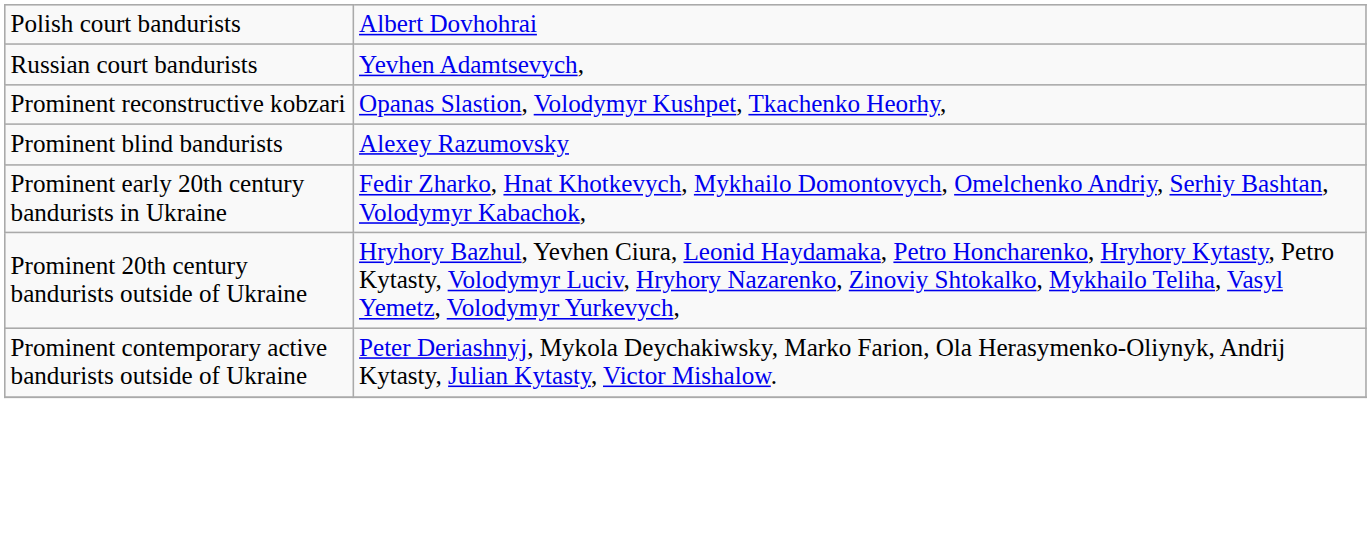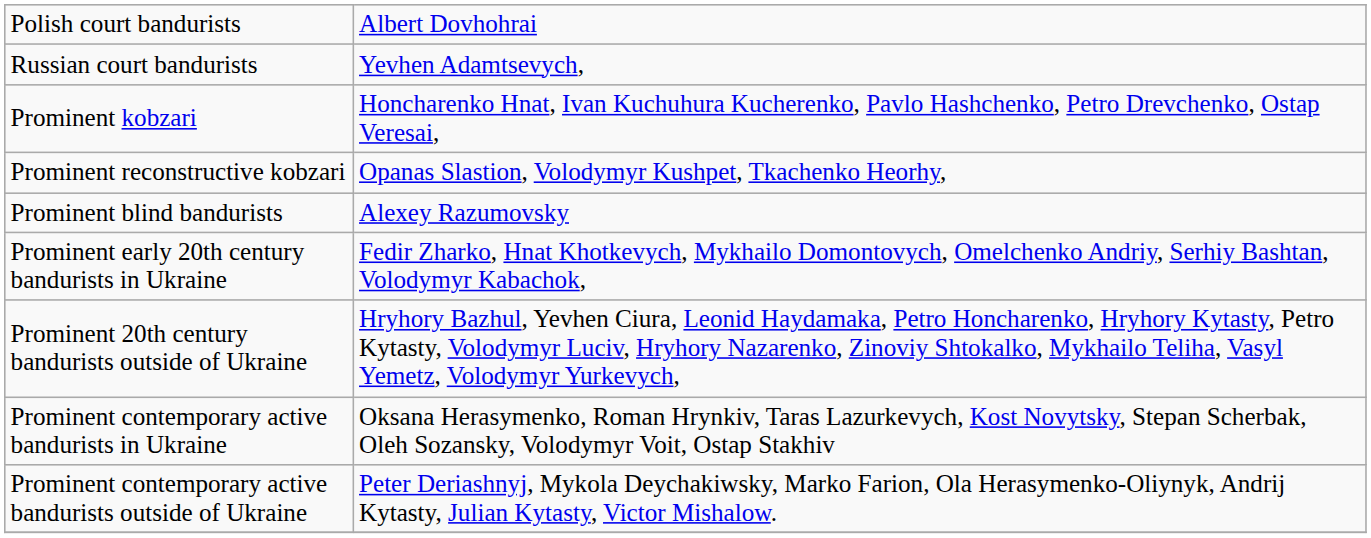+ row: Prominent kobzari | Honcharenko Hnat, Ivan Kuchuhura Kucherenko, Pavlo Hashchenko, Petro Drevchenko, Ostap Veresai,
+ row: Prominent contemporary active bandurists in Ukraine | Oksana Herasymenko, Roman Hrynkiv, Taras Lazurkevych, Kost Novytsky, Stepan Scherbak, Oleh Sozansky, Volodymyr Voit, Ostap Stakhiv
